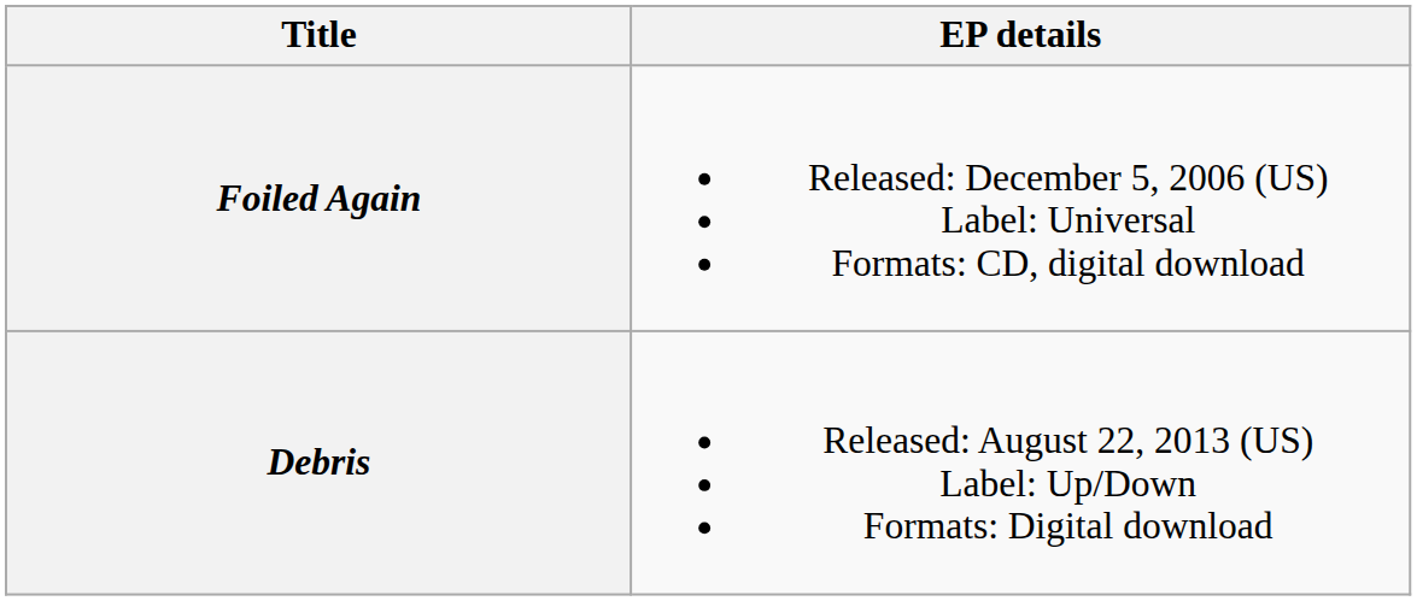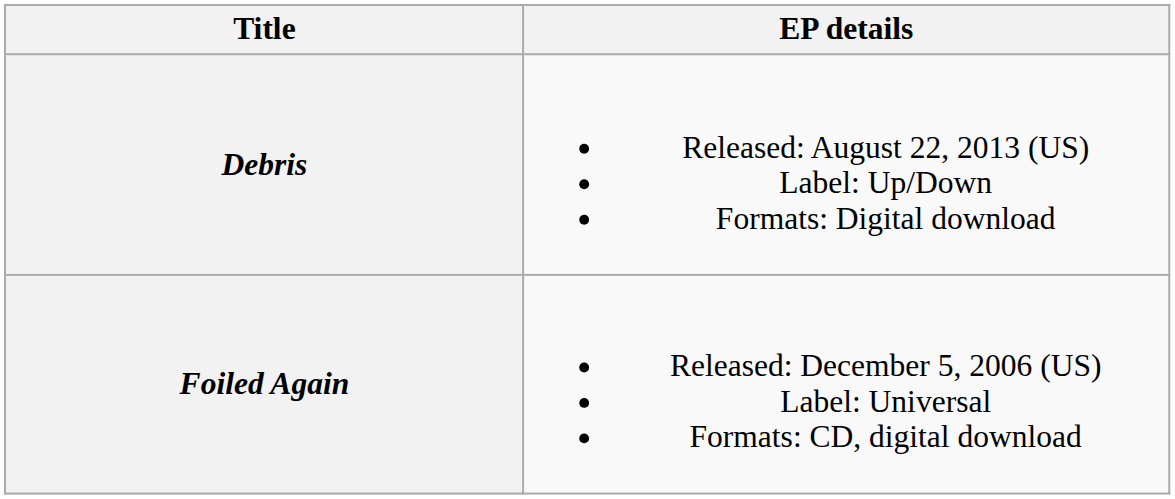rows swapped: Foiled Again <-> Debris
